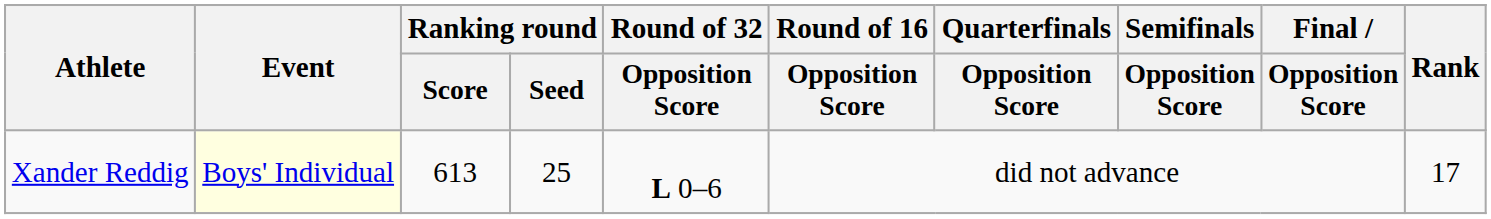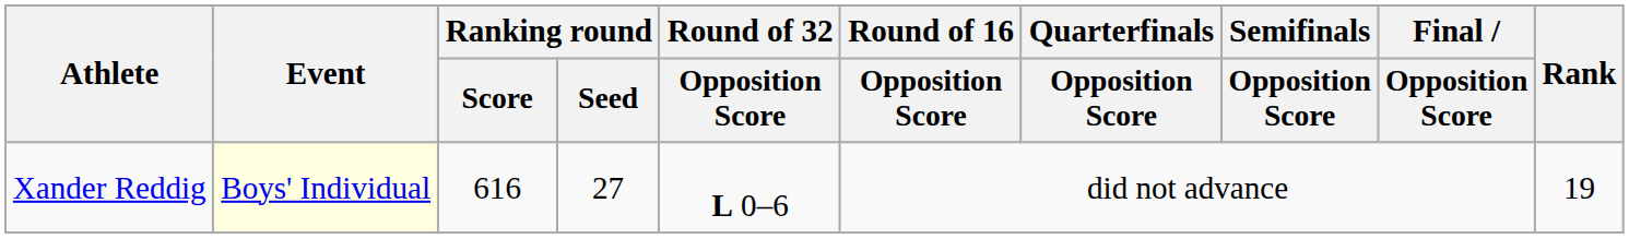Xander Reddig | Ranking round / Score: 613 -> 616
Xander Reddig | Ranking round / Seed: 25 -> 27
Xander Reddig | Rank: 17 -> 19
